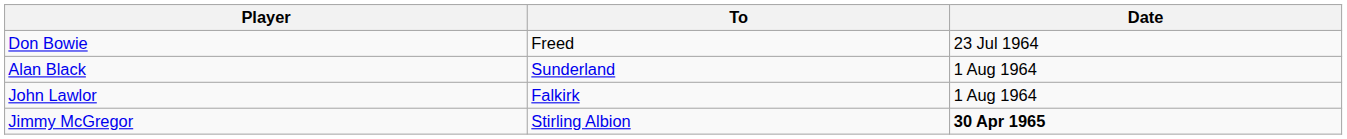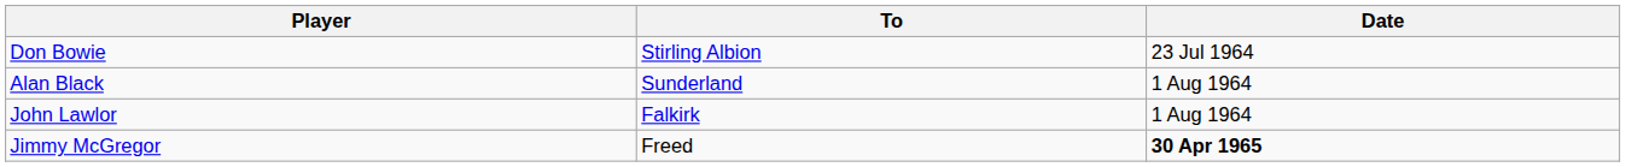Don Bowie | To: Freed -> Stirling Albion
Jimmy McGregor | To: Stirling Albion -> Freed
